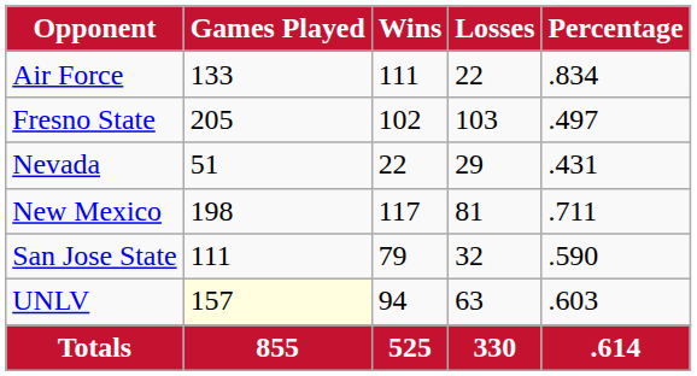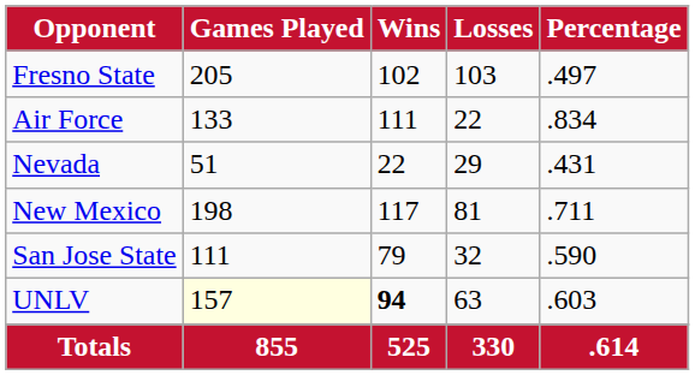rows swapped: Air Force <-> Fresno State
UNLV | Wins: normal -> bold
